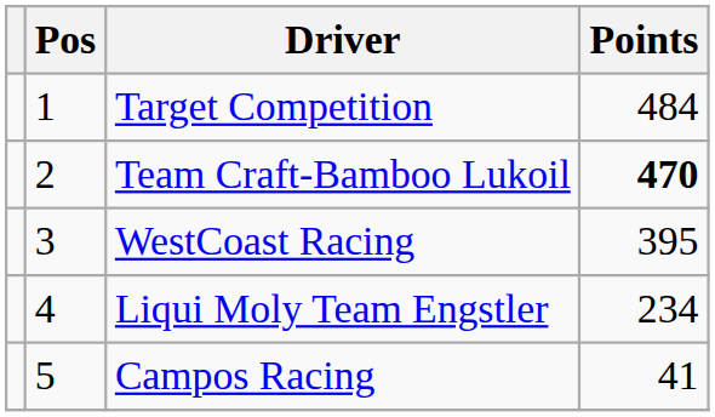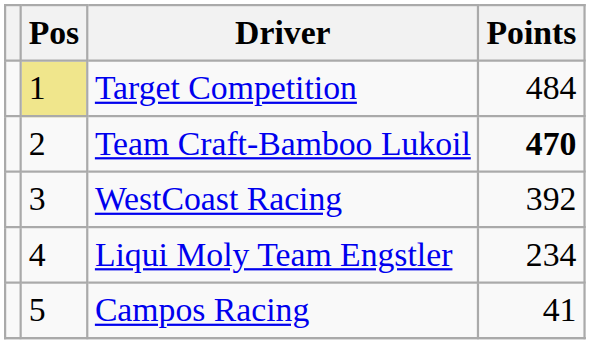Target Competition | Pos: no background -> khaki background
WestCoast Racing | Points: 395 -> 392
